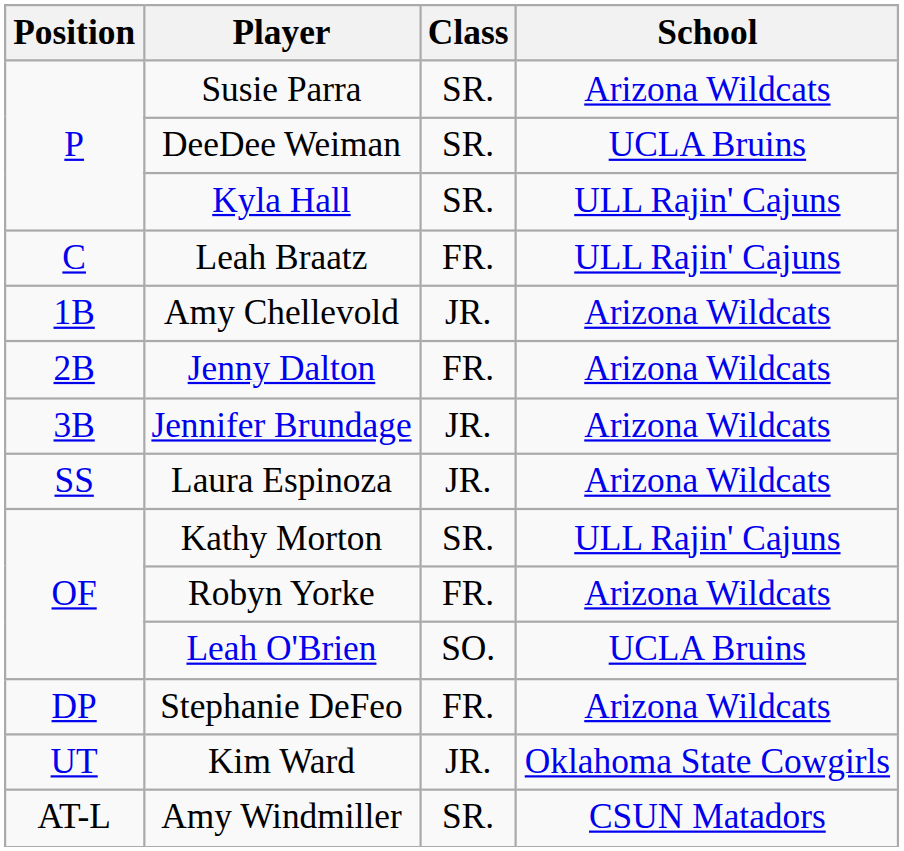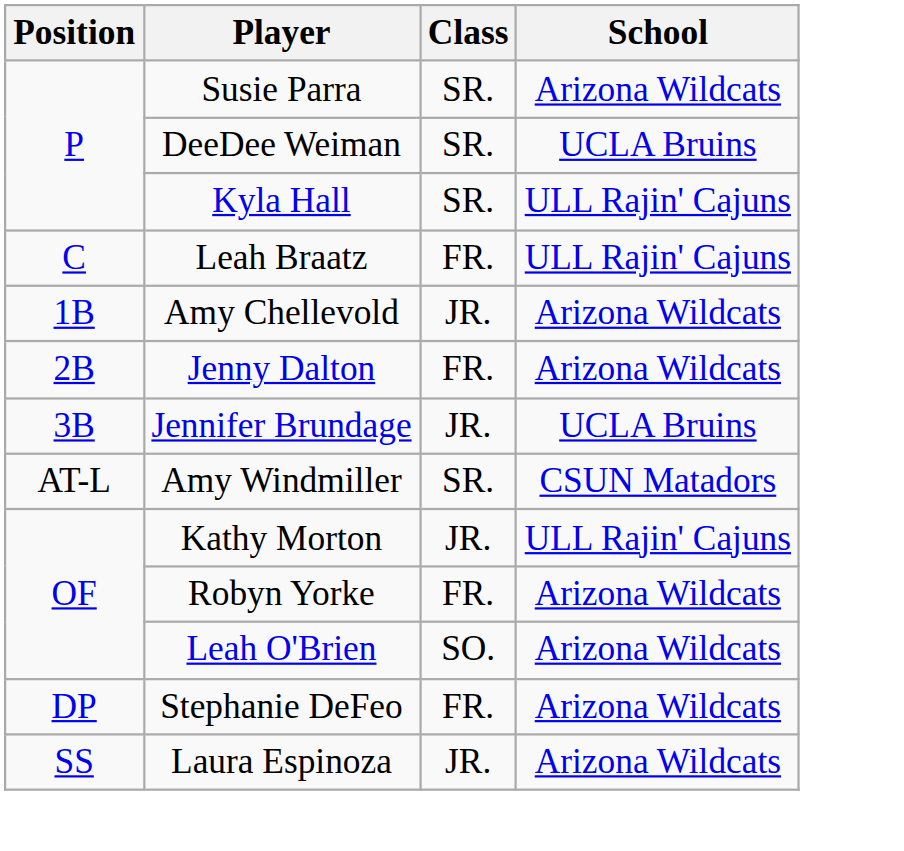Jennifer Brundage | School: Arizona Wildcats -> UCLA Bruins
rows swapped: Laura Espinoza <-> Amy Windmiller
Kathy Morton | Class: SR. -> JR.
Leah O'Brien | School: UCLA Bruins -> Arizona Wildcats
- row: UT | Kim Ward | JR. | Oklahoma State Cowgirls
